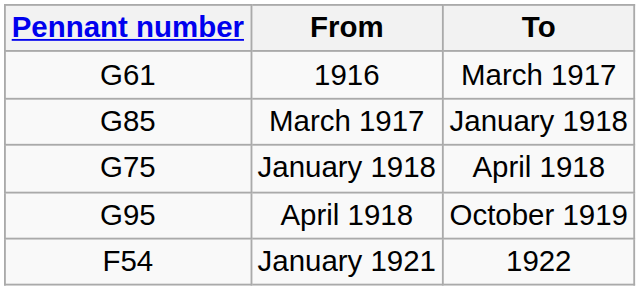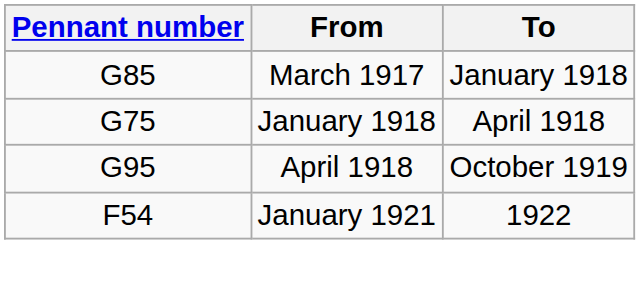- row: G61 | 1916 | March 1917
